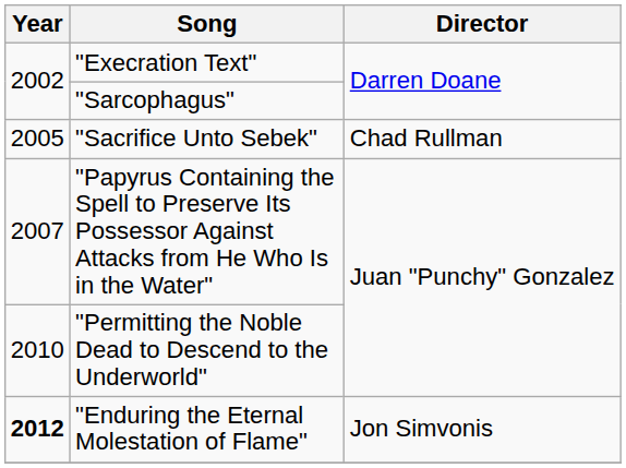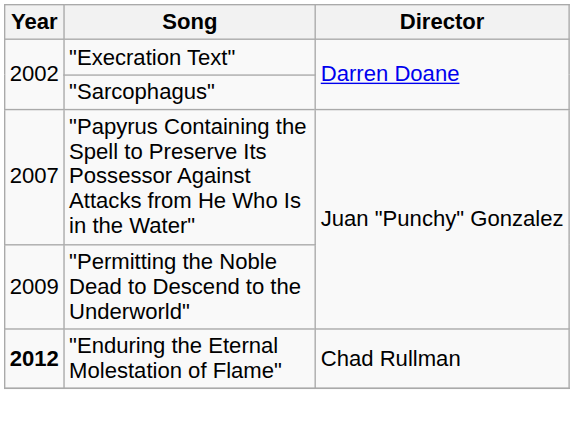- row: 2005 | "Sacrifice Unto Sebek" | Chad Rullman
"Permitting the Noble Dead to Descend to the Underworld" | Year: 2010 -> 2009
"Enduring the Eternal Molestation of Flame" | Director: Jon Simvonis -> Chad Rullman
